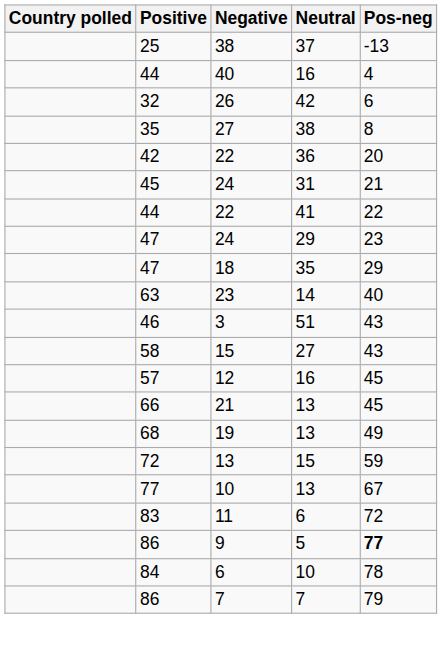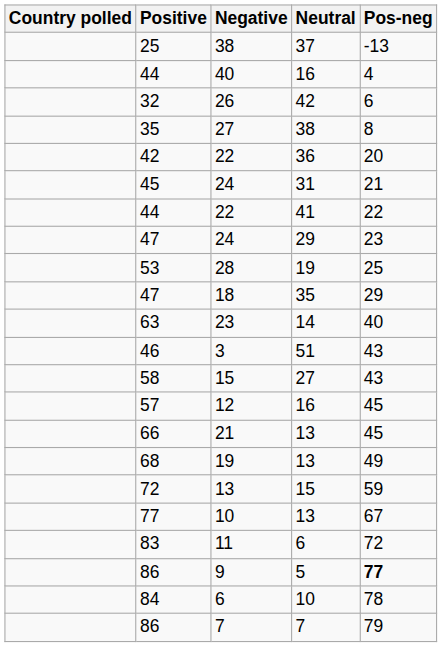+ row: 53 | 28 | 19 | 25
